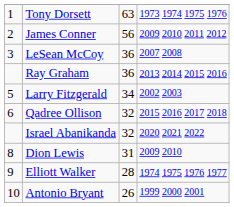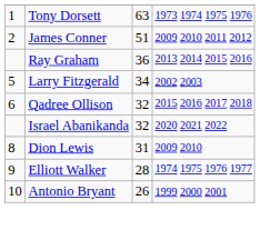James Conner | column 3: 56 -> 51
- row: 3 | LeSean McCoy | 36 | 2007 2008
